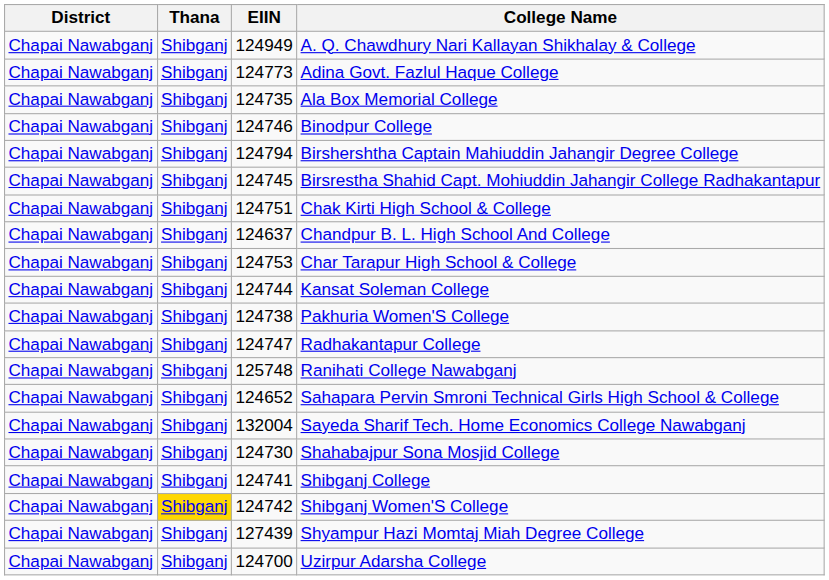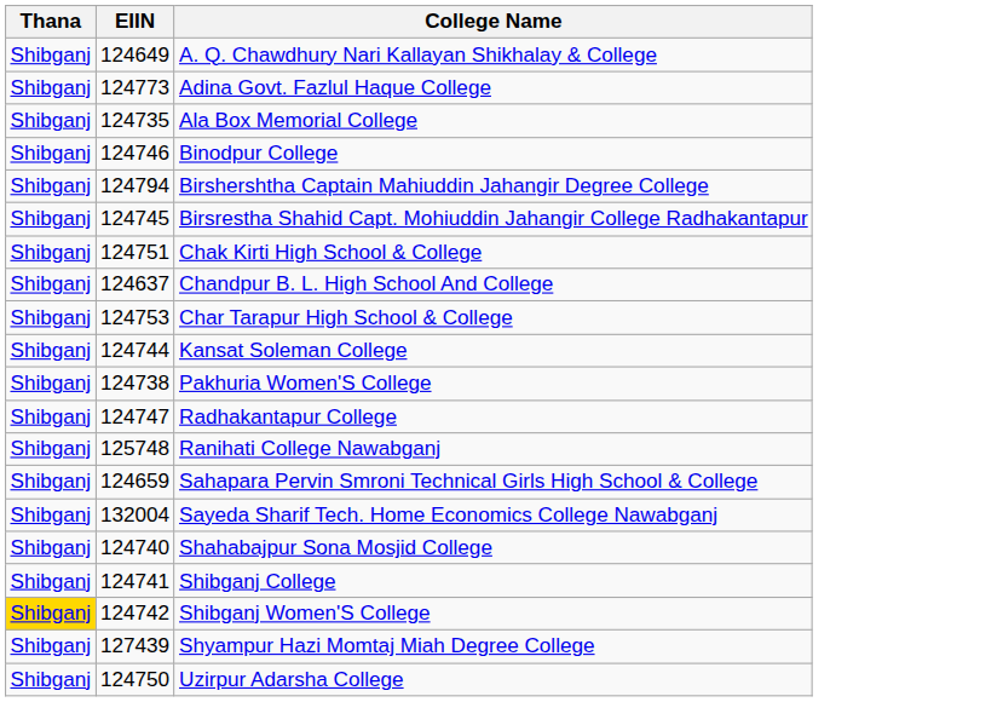- column: District | Chapai Nawabganj | Chapai Nawabganj | Chapai Nawabganj | Chapai Nawabganj | Chapai Nawabganj | Chapai Nawabganj | Chapai Nawabganj | Chapai Nawabganj | Chapai Nawabganj | Chapai Nawabganj | Chapai Nawabganj | Chapai Nawabganj | Chapai Nawabganj | Chapai Nawabganj | Chapai Nawabganj | Chapai Nawabganj | Chapai Nawabganj | Chapai Nawabganj | Chapai Nawabganj | Chapai Nawabganj
A. Q. Chawdhury Nari Kallayan Shikhalay & College | EIIN: 124949 -> 124649
Sahapara Pervin Smroni Technical Girls High School & College | EIIN: 124652 -> 124659
Shahabajpur Sona Mosjid College | EIIN: 124730 -> 124740
Uzirpur Adarsha College | EIIN: 124700 -> 124750
